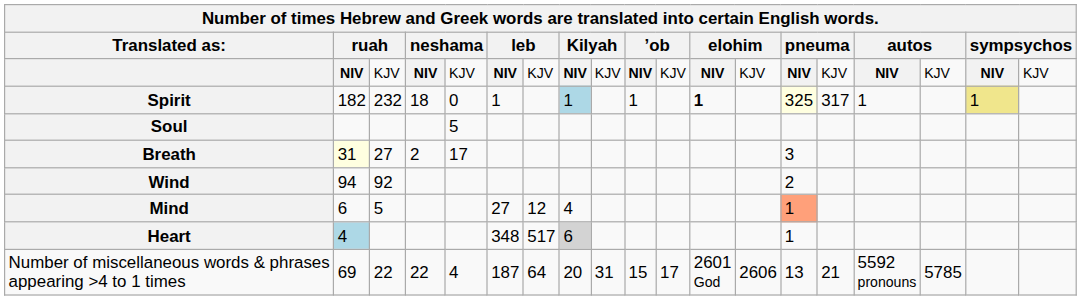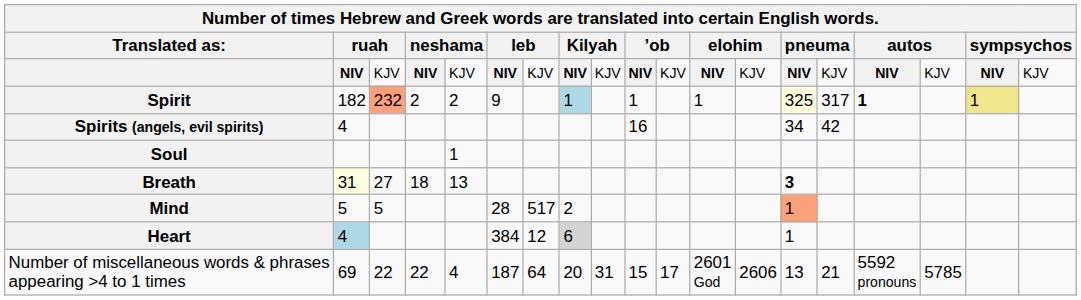Spirit | column 3: no background -> lightsalmon background
Spirit | column 4: 18 -> 2
Spirit | column 5: 0 -> 2
Spirit | column 6: 1 -> 9
Spirit | column 12: bold -> normal
Spirit | column 16: normal -> bold
+ row: Spirits (angels, evil spirits) | 4 | 16 | 34 | 42
Soul | column 5: 5 -> 1
Breath | column 4: 2 -> 18
Breath | column 5: 17 -> 13
Breath | column 14: normal -> bold
- row: Wind | 94 | 92 | 2
Mind | column 2: 6 -> 5
Mind | column 6: 27 -> 28
Mind | column 7: 12 -> 517
Mind | column 8: 4 -> 2
Heart | column 6: 348 -> 384
Heart | column 7: 517 -> 12
